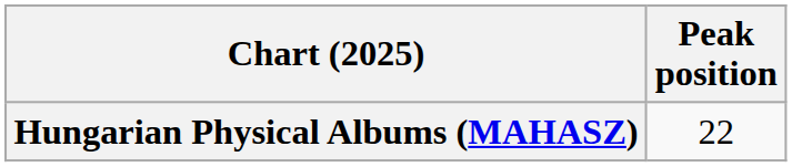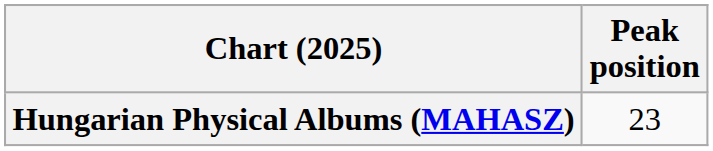Hungarian Physical Albums (MAHASZ) | Peak position: 22 -> 23
